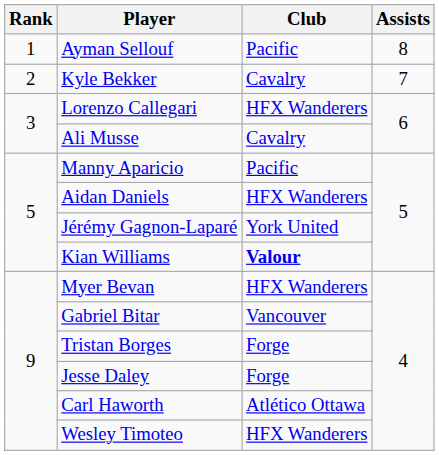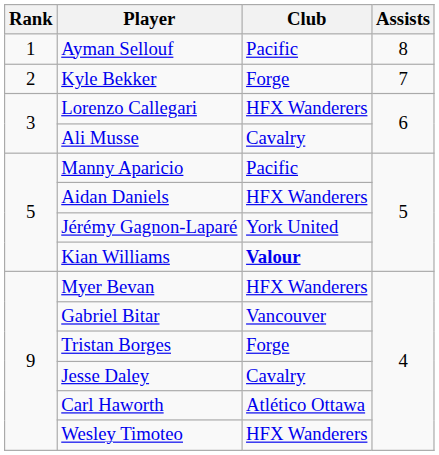Kyle Bekker | Club: Cavalry -> Forge
Jesse Daley | Club: Forge -> Cavalry
